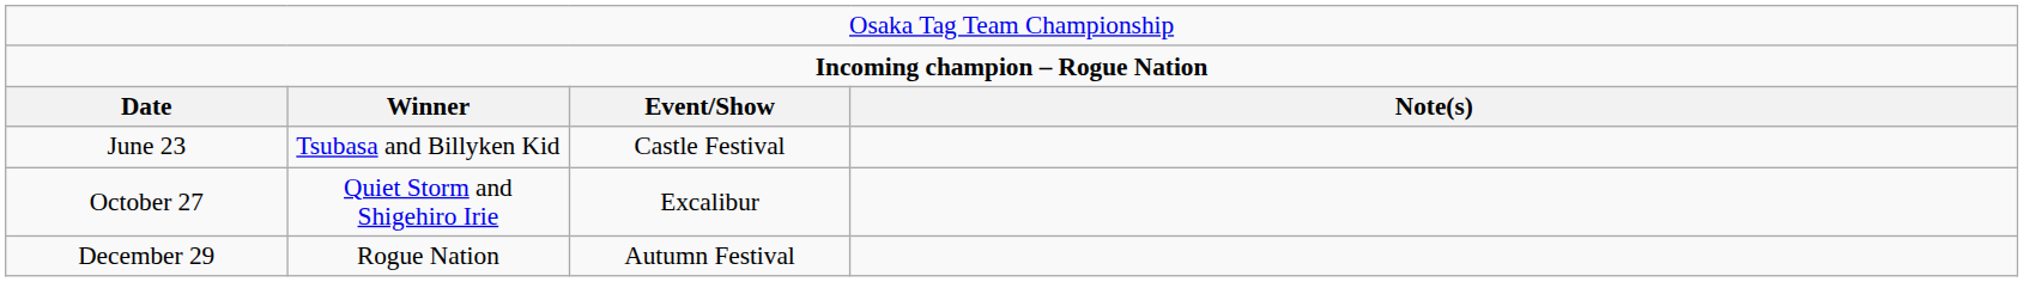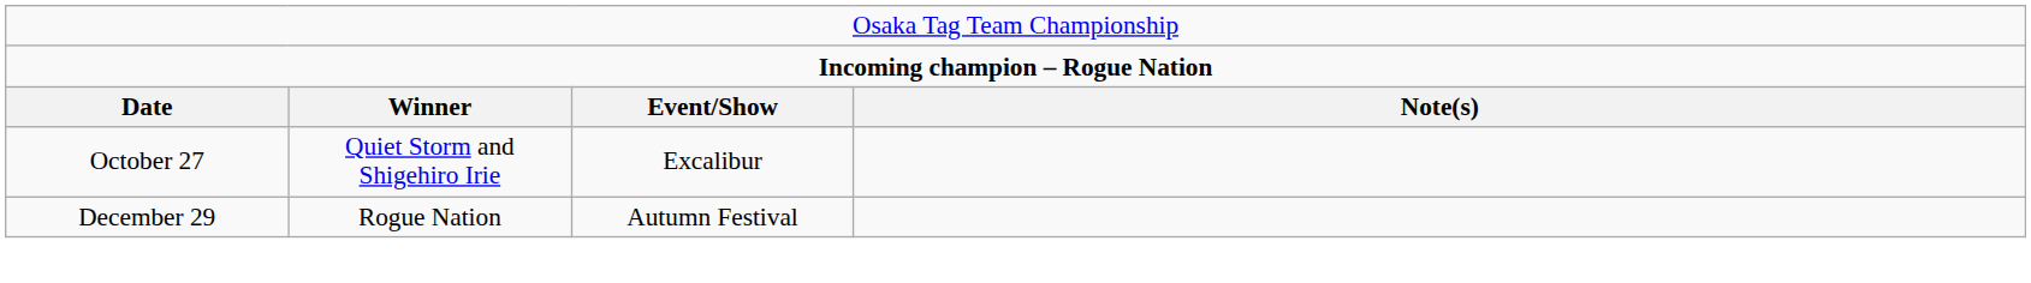- row: June 23 | Tsubasa and Billyken Kid | Castle Festival
